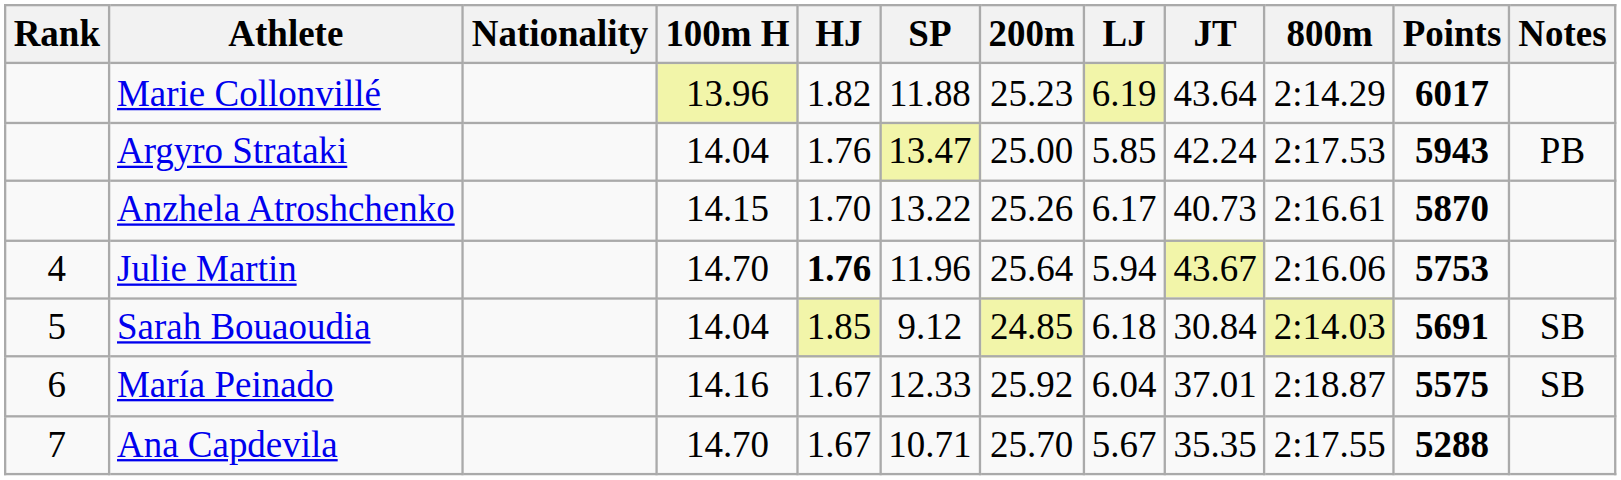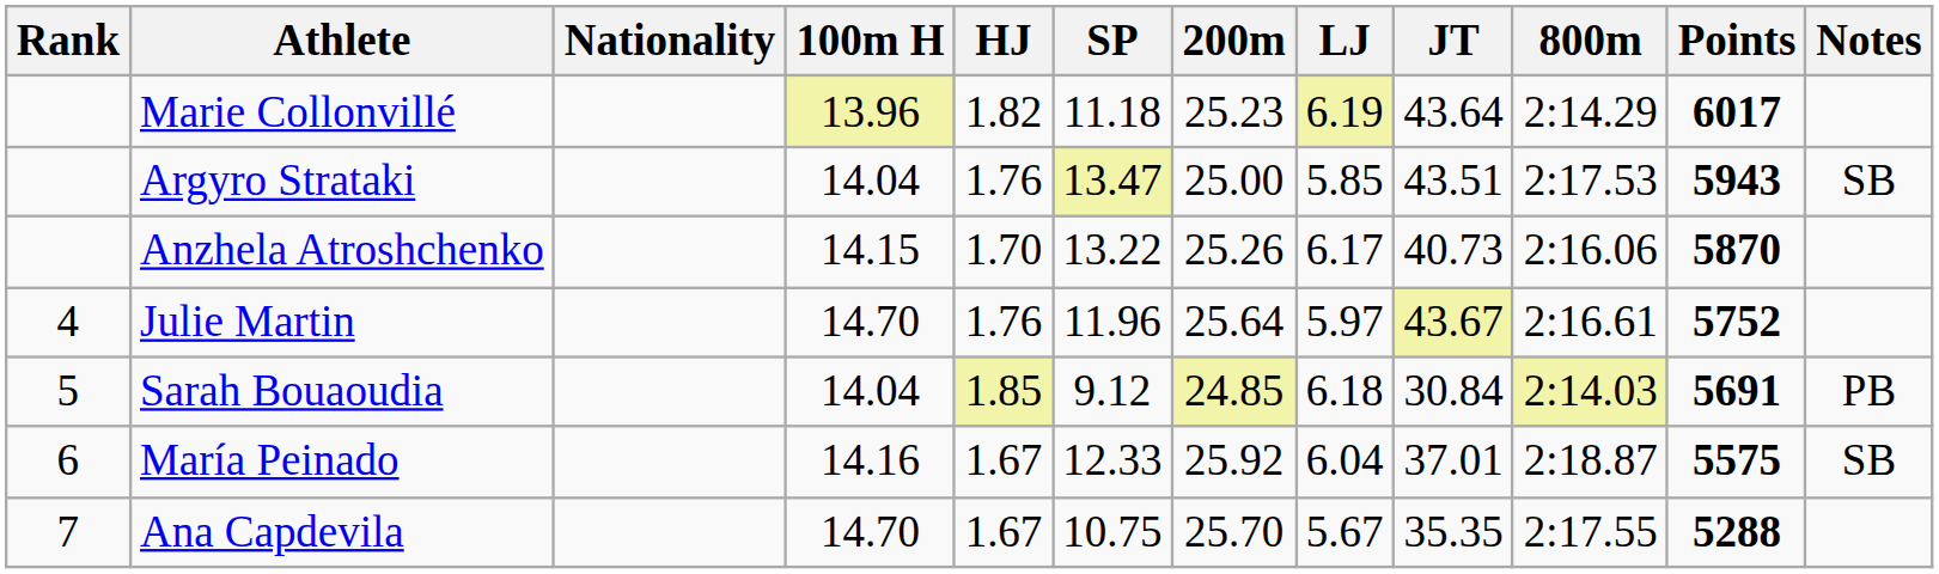Marie Collonvillé | SP: 11.88 -> 11.18
Argyro Strataki | JT: 42.24 -> 43.51
Argyro Strataki | Notes: PB -> SB
Anzhela Atroshchenko | 800m: 2:16.61 -> 2:16.06
Julie Martin | HJ: bold -> normal
Julie Martin | LJ: 5.94 -> 5.97
Julie Martin | 800m: 2:16.06 -> 2:16.61
Julie Martin | Points: 5753 -> 5752
Sarah Bouaoudia | Notes: SB -> PB
Ana Capdevila | SP: 10.71 -> 10.75
